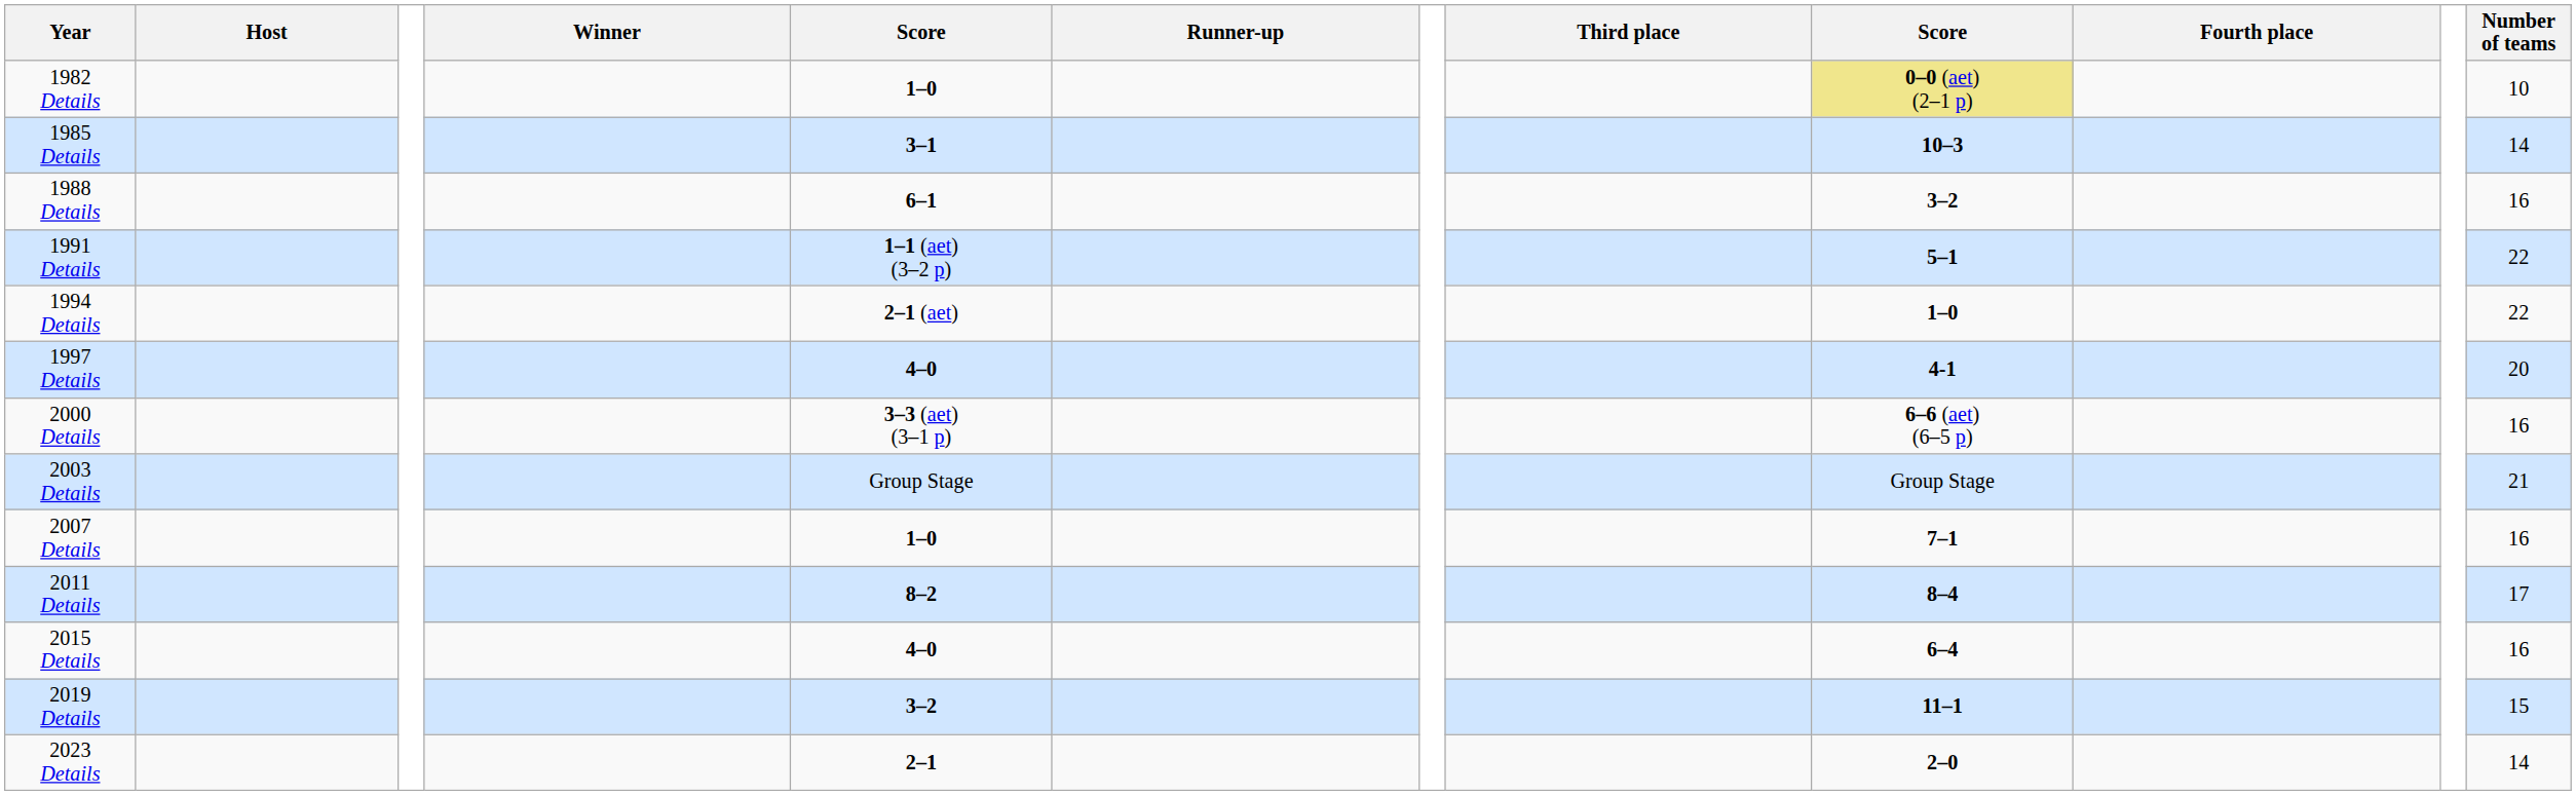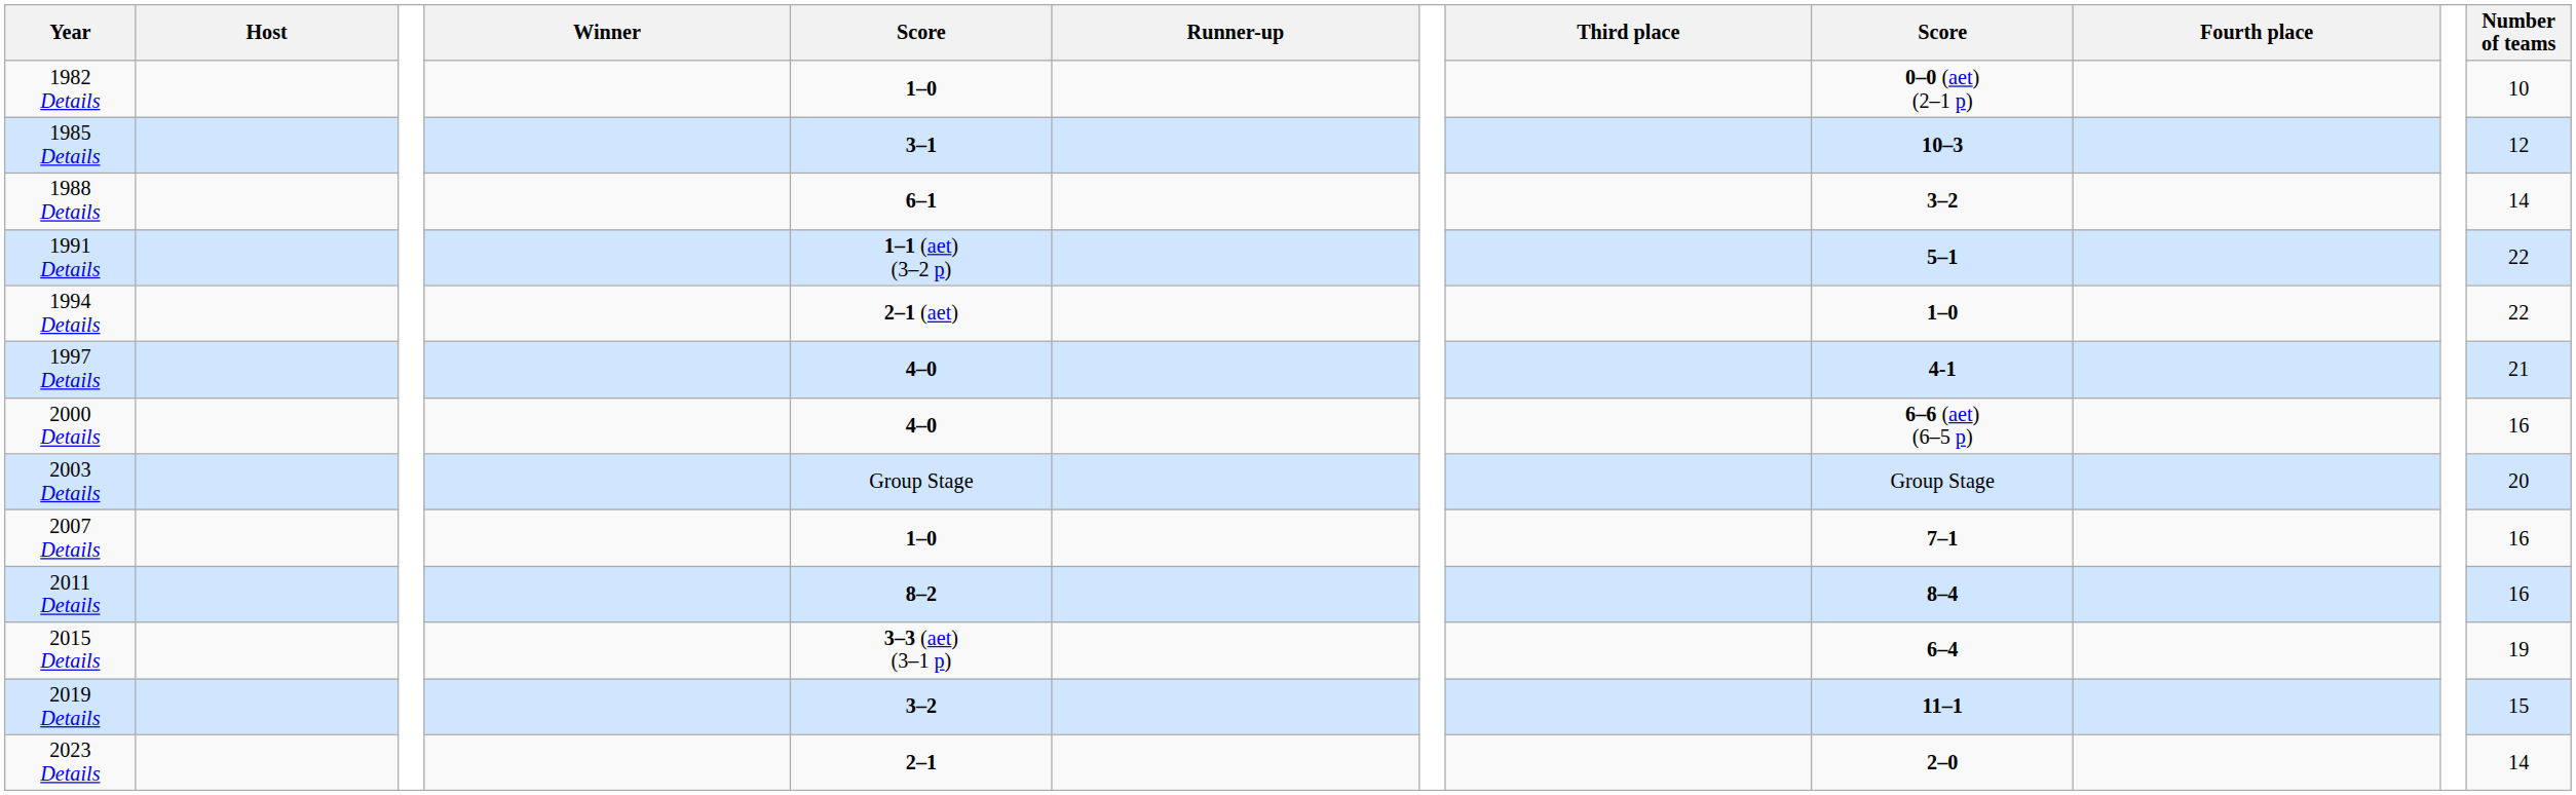1982 Details | column 9: khaki background -> no background
1985 Details | Number of teams: 14 -> 12
1988 Details | Number of teams: 16 -> 14
1997 Details | Number of teams: 20 -> 21
2000 Details | column 5: 3–3 (aet) (3–1 p) -> 4–0
2003 Details | Number of teams: 21 -> 20
2011 Details | Number of teams: 17 -> 16
2015 Details | column 5: 4–0 -> 3–3 (aet) (3–1 p)
2015 Details | Number of teams: 16 -> 19
